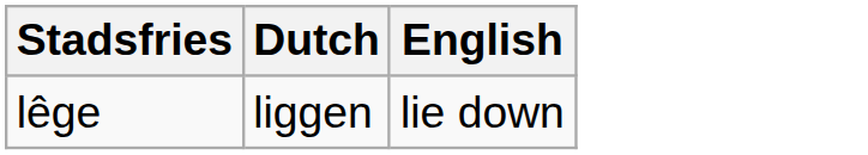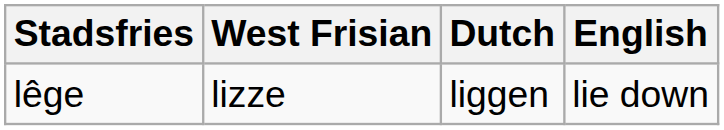+ column: West Frisian | lizze
